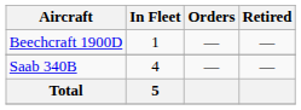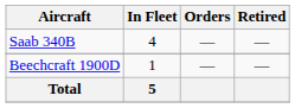rows swapped: Saab 340B <-> Beechcraft 1900D
